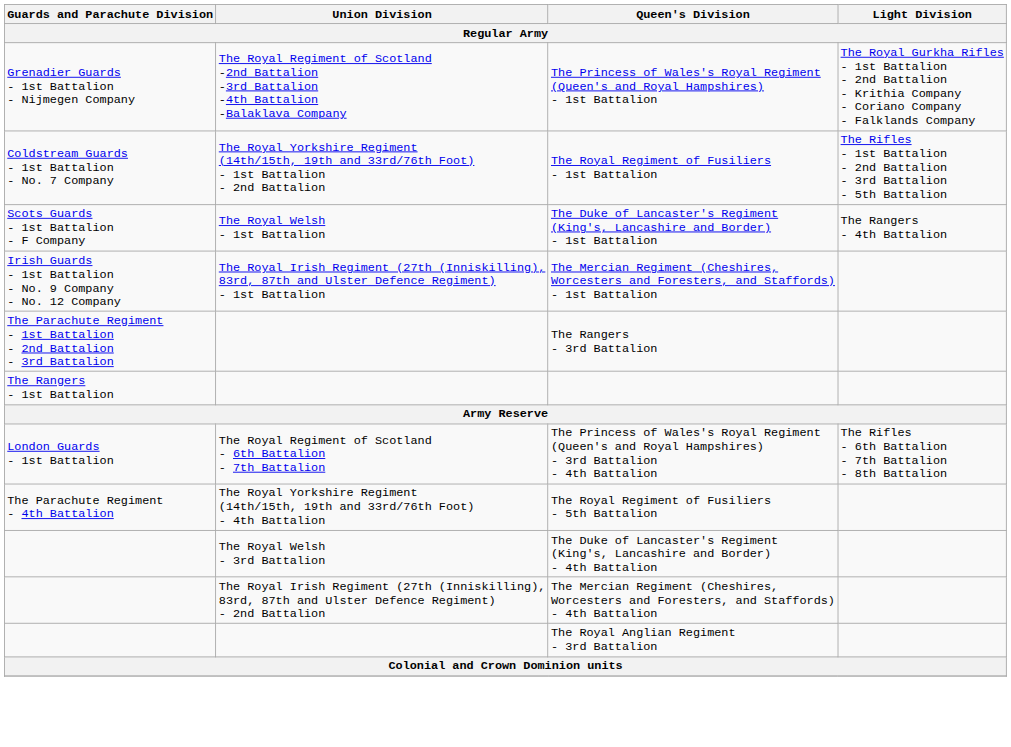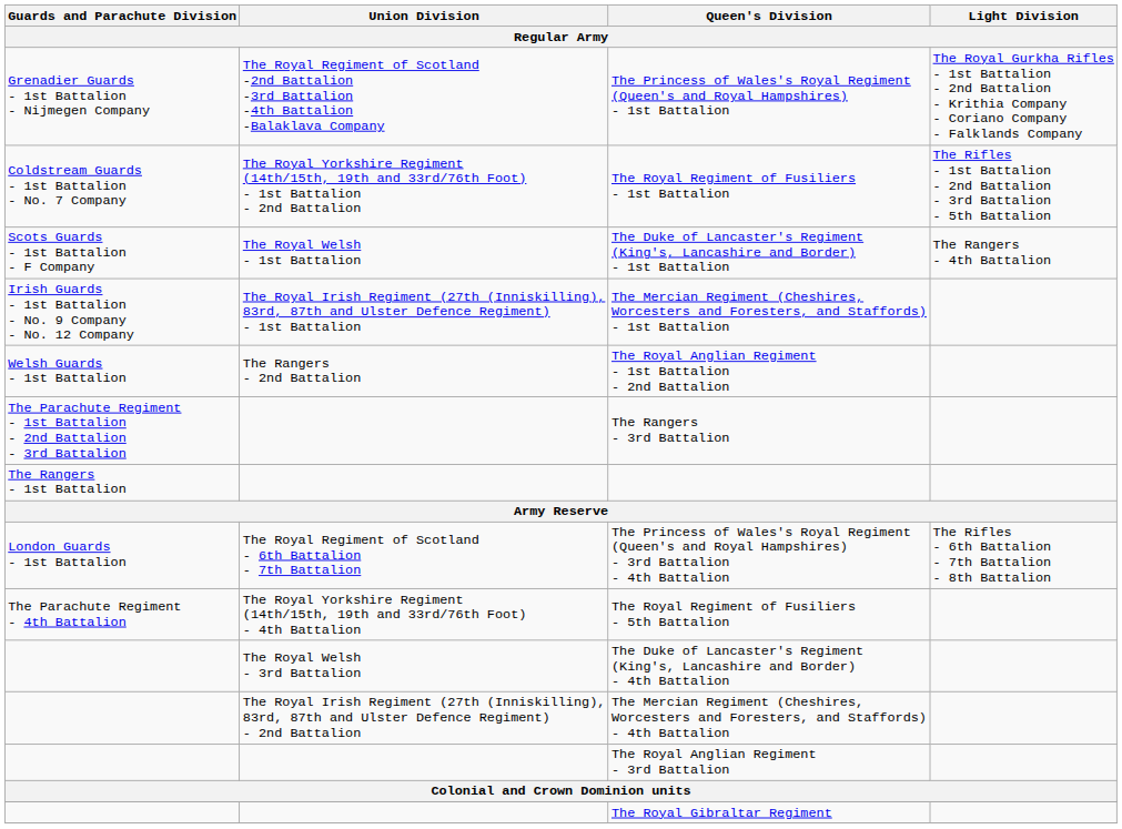+ row: Welsh Guards - 1st Battalion | The Rangers - 2nd Battalion | The Royal Anglian Regiment - 1st Battalion - 2nd Battalion
+ row: The Royal Gibraltar Regiment
